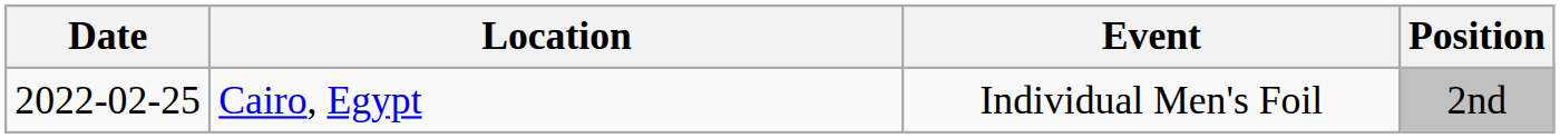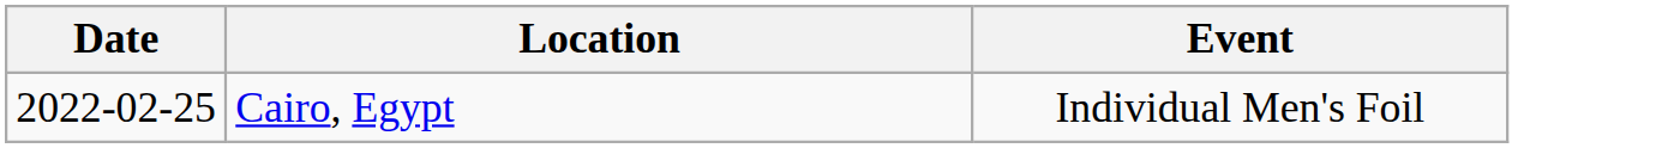- column: Position | 2nd
